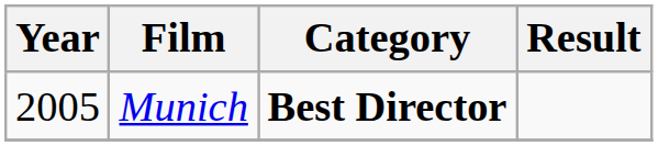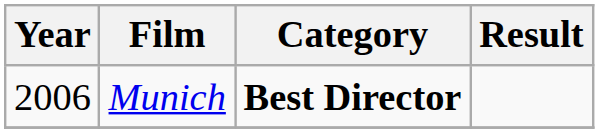Munich | Year: 2005 -> 2006
